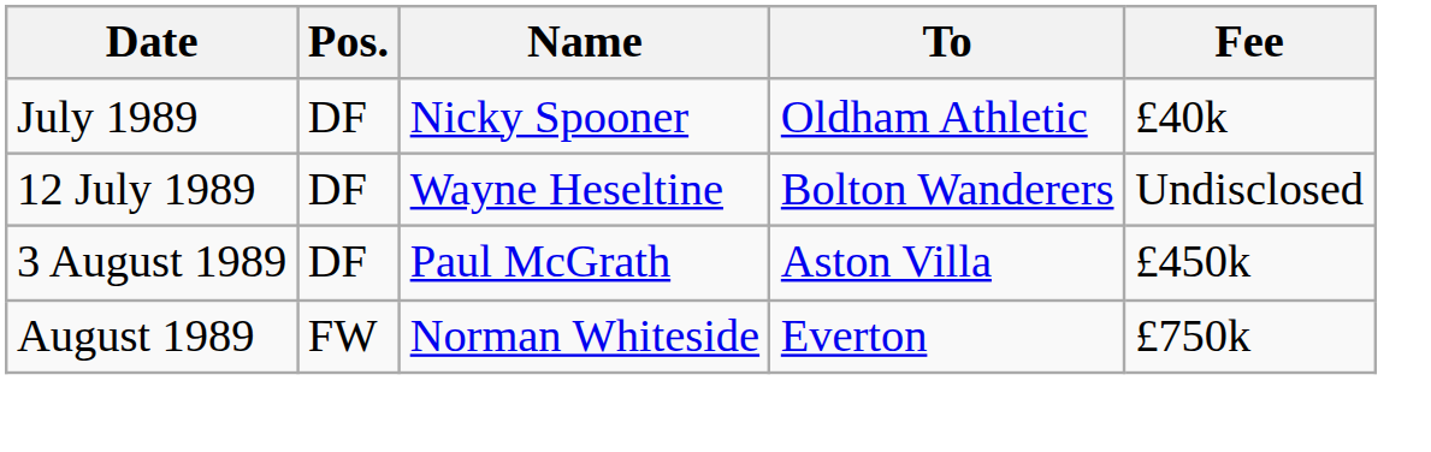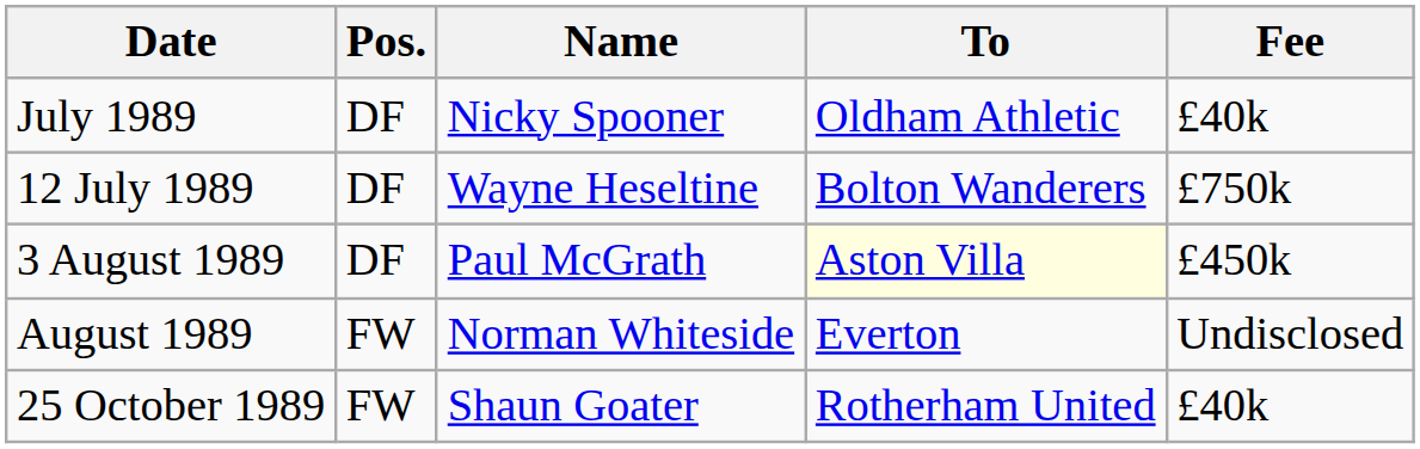12 July 1989 | Fee: Undisclosed -> £750k
3 August 1989 | To: no background -> lightyellow background
August 1989 | Fee: £750k -> Undisclosed
+ row: 25 October 1989 | FW | Shaun Goater | Rotherham United | £40k
